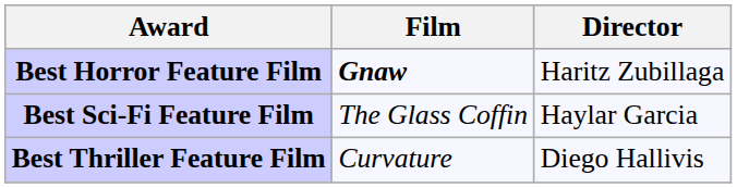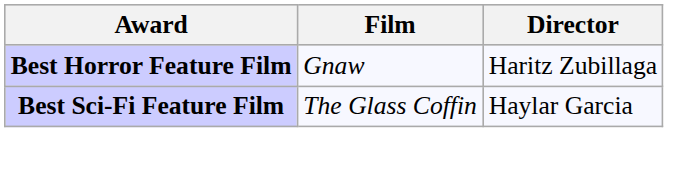Best Horror Feature Film | Film: bold -> normal
- row: Best Thriller Feature Film | Curvature | Diego Hallivis
